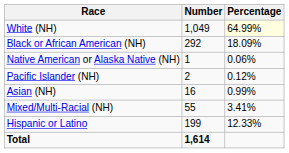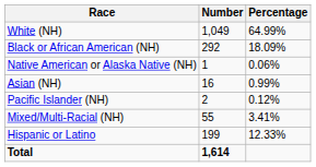White (NH) | Percentage: lightyellow background -> no background
rows swapped: Asian (NH) <-> Pacific Islander (NH)
